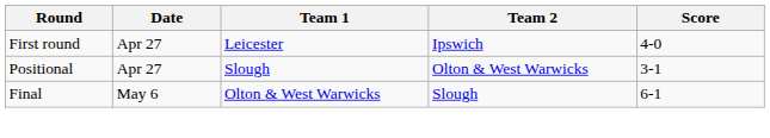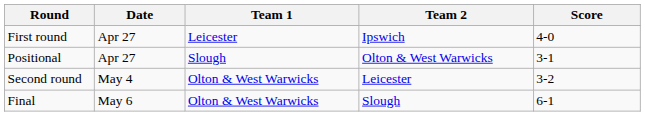+ row: Second round | May 4 | Olton & West Warwicks | Leicester | 3-2
